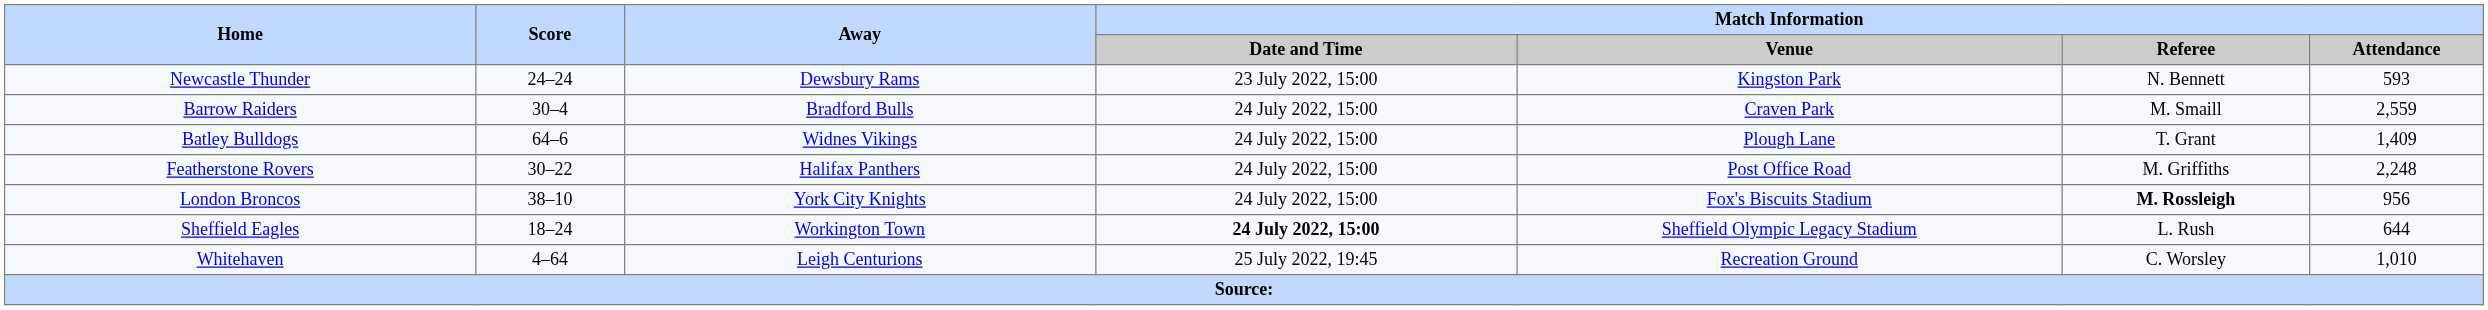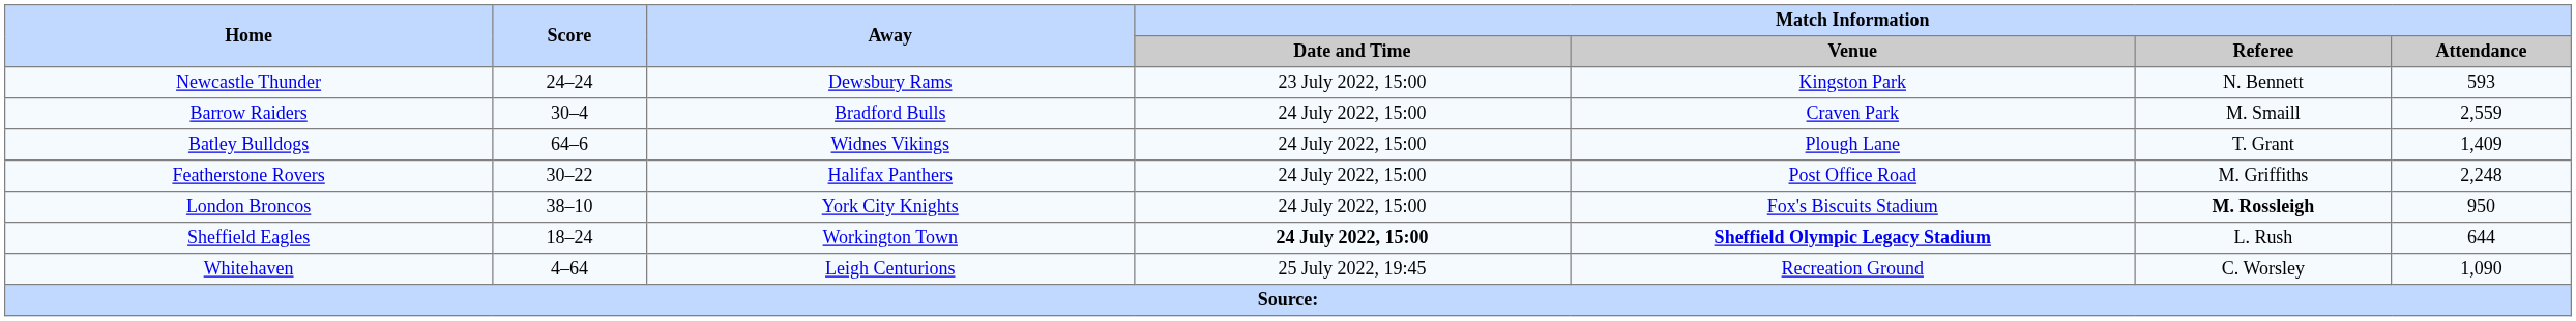London Broncos | Match Information / Attendance: 956 -> 950
Sheffield Eagles | Match Information / Venue: normal -> bold
Whitehaven | Match Information / Attendance: 1,010 -> 1,090
